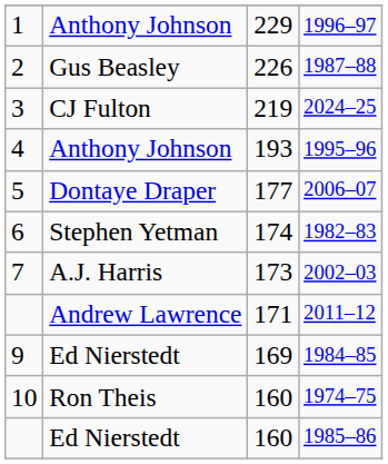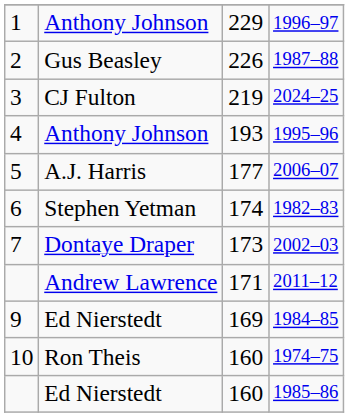2006–07 | column 2: Dontaye Draper -> A.J. Harris
2002–03 | column 2: A.J. Harris -> Dontaye Draper
